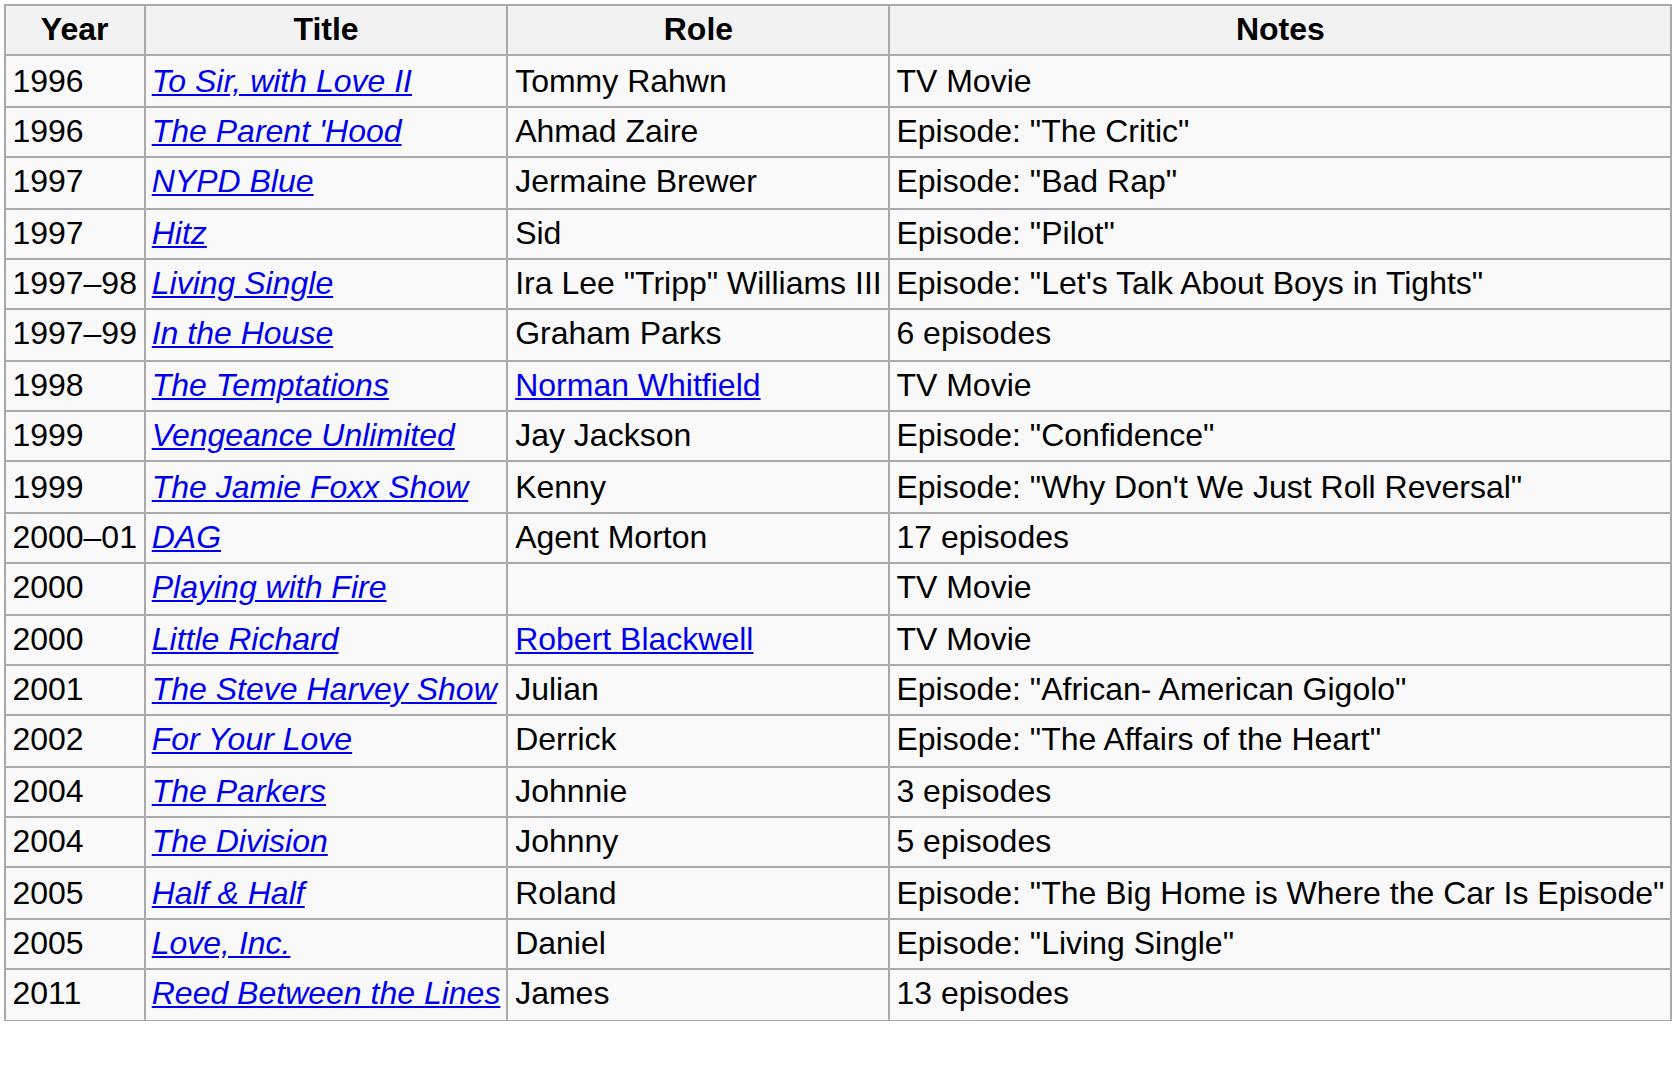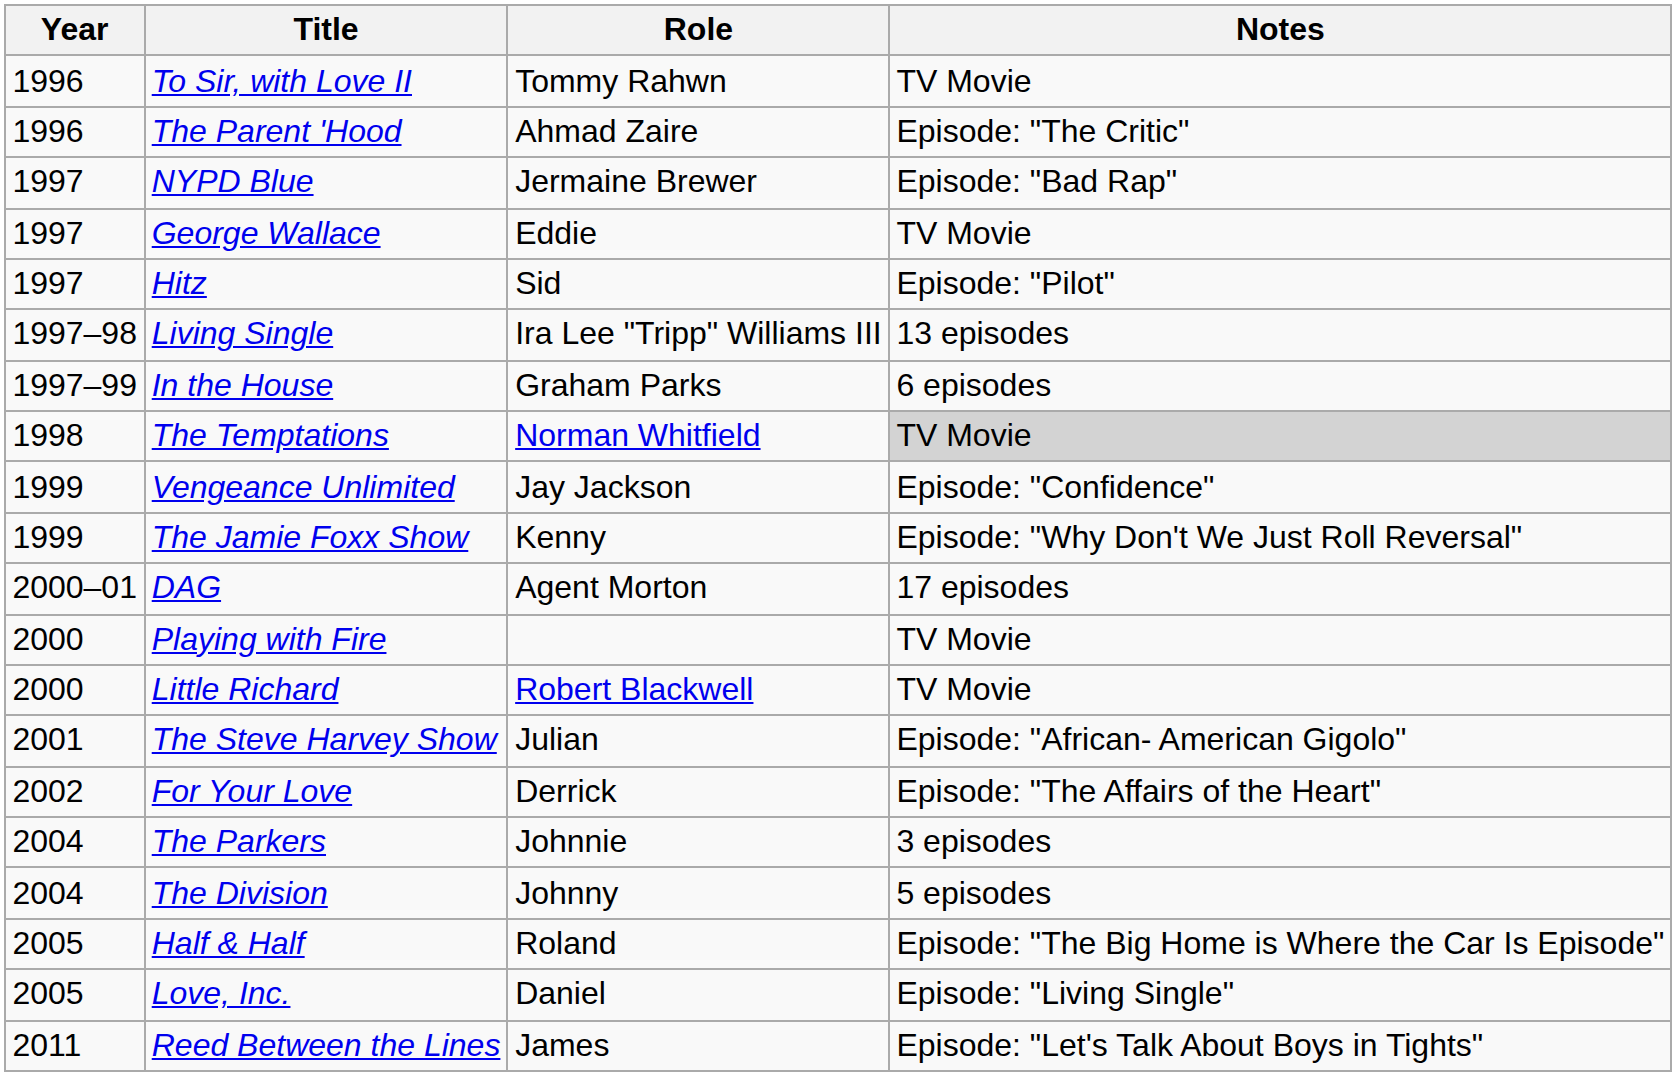+ row: 1997 | George Wallace | Eddie | TV Movie
Living Single | Notes: Episode: "Let's Talk About Boys in Tights" -> 13 episodes
The Temptations | Notes: no background -> lightgrey background
Reed Between the Lines | Notes: 13 episodes -> Episode: "Let's Talk About Boys in Tights"
